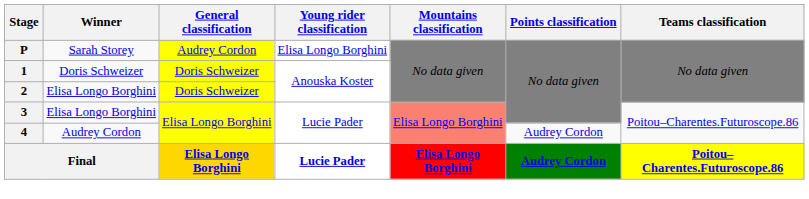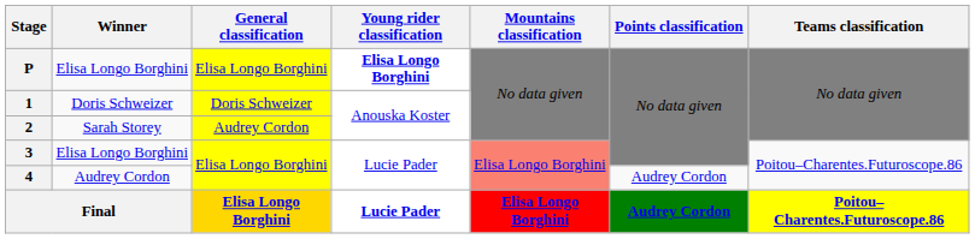P | Winner: Sarah Storey -> Elisa Longo Borghini
P | General classification: Audrey Cordon -> Elisa Longo Borghini
P | Young rider classification: normal -> bold
2 | Winner: Elisa Longo Borghini -> Sarah Storey
2 | General classification: Doris Schweizer -> Audrey Cordon
